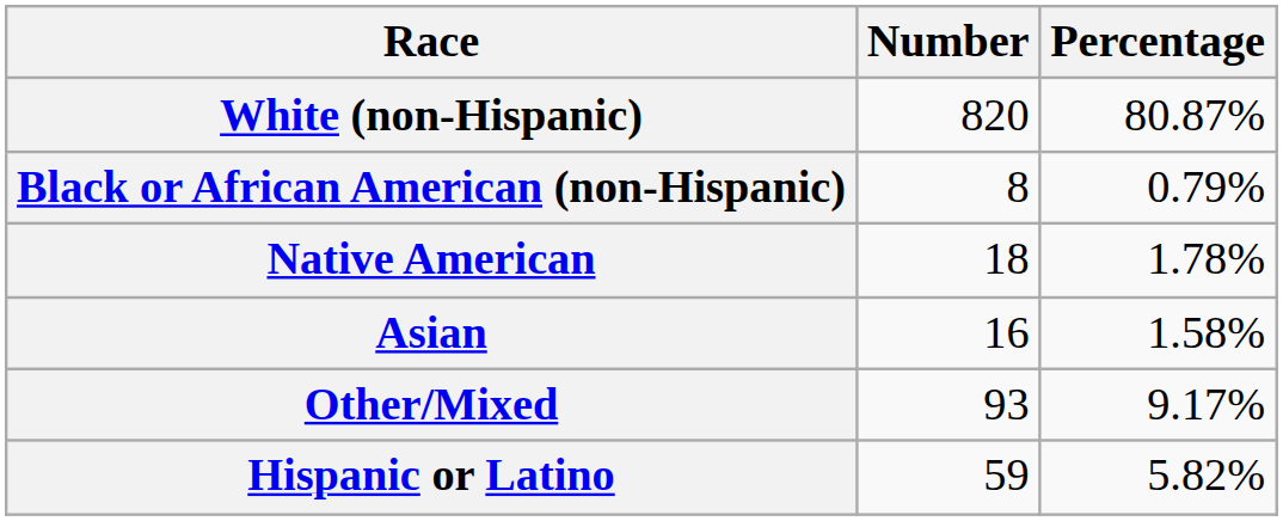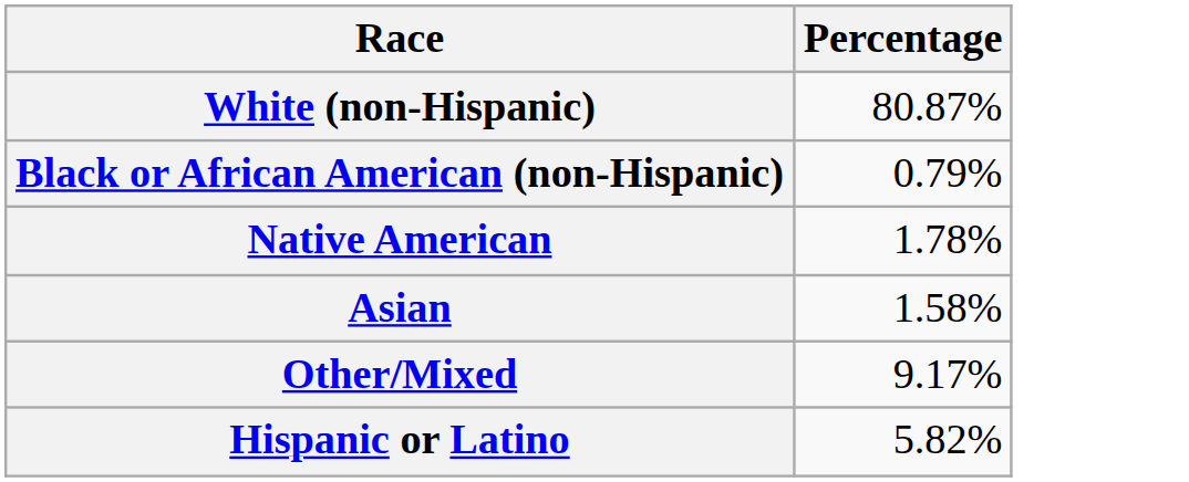- column: Number | 820 | 8 | 18 | 16 | 93 | 59
